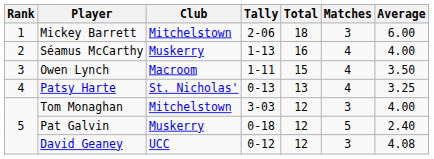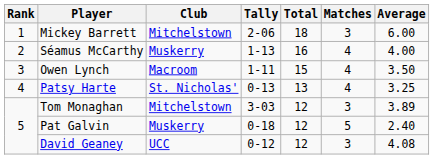Tom Monaghan | Average: 4.00 -> 3.89
